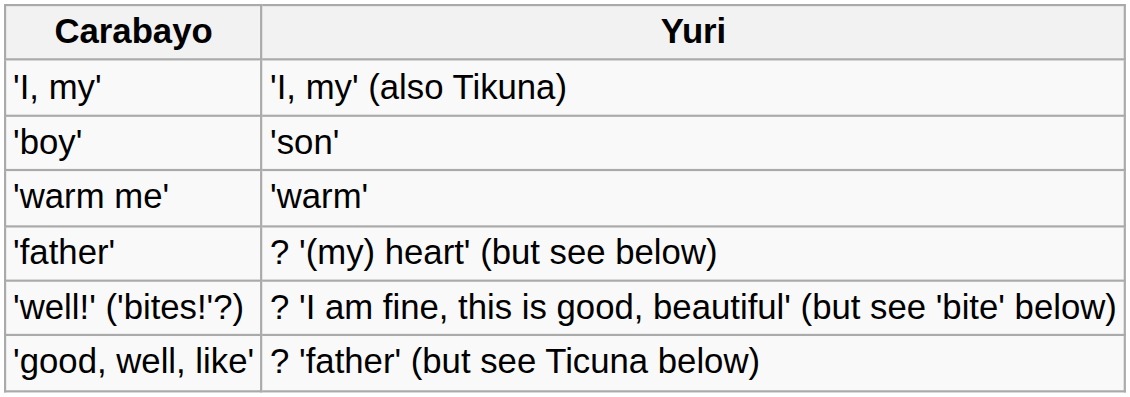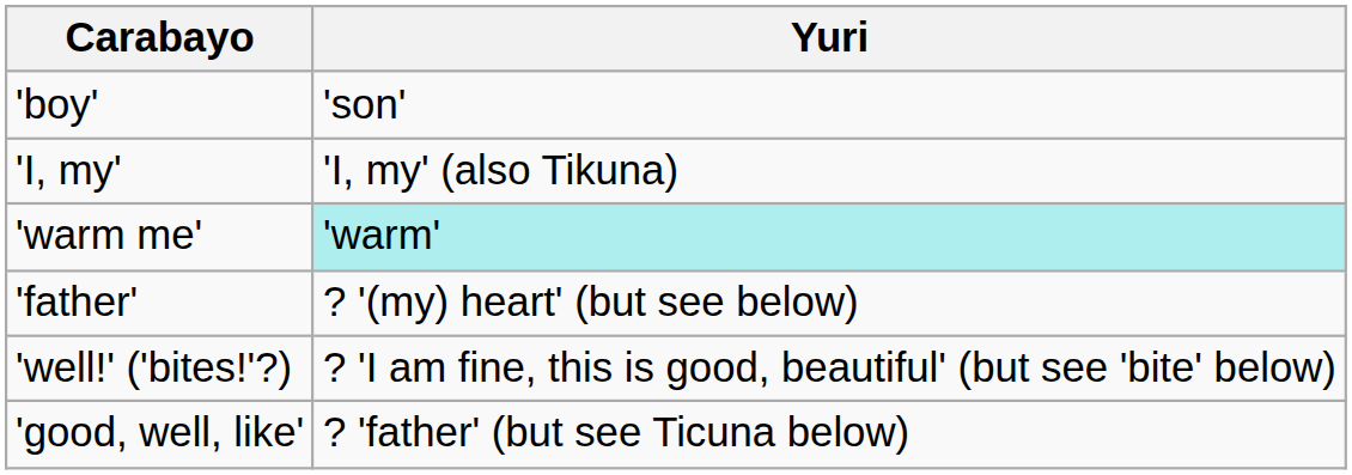rows swapped: 'I, my' <-> 'boy'
'warm me' | Yuri: no background -> paleturquoise background
